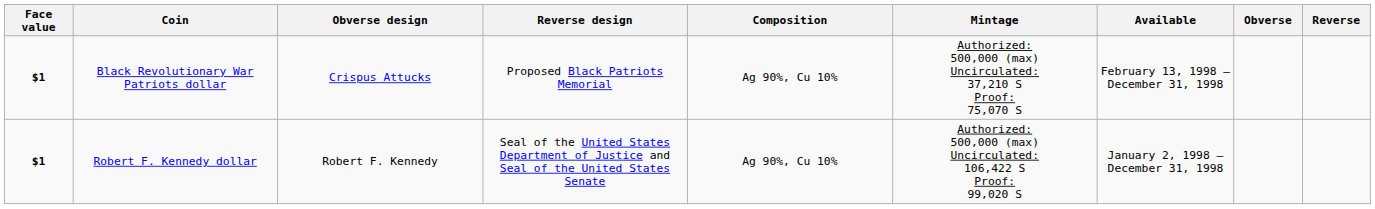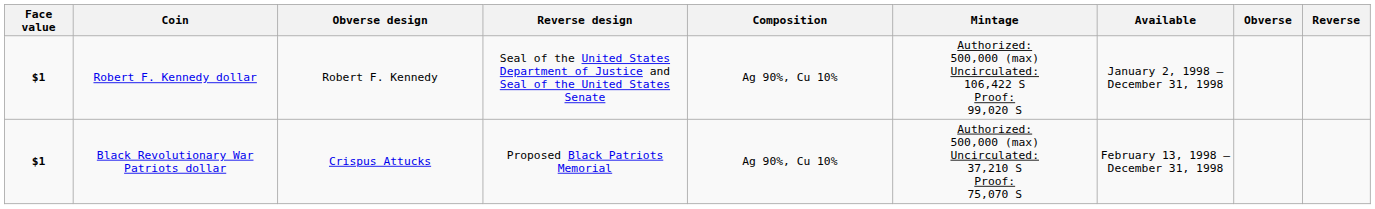rows swapped: Robert F. Kennedy dollar <-> Black Revolutionary War Patriots dollar
